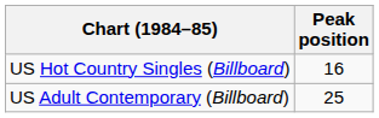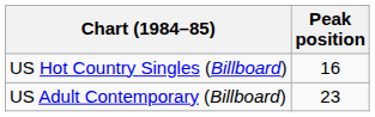US Adult Contemporary (Billboard) | Peak position: 25 -> 23
